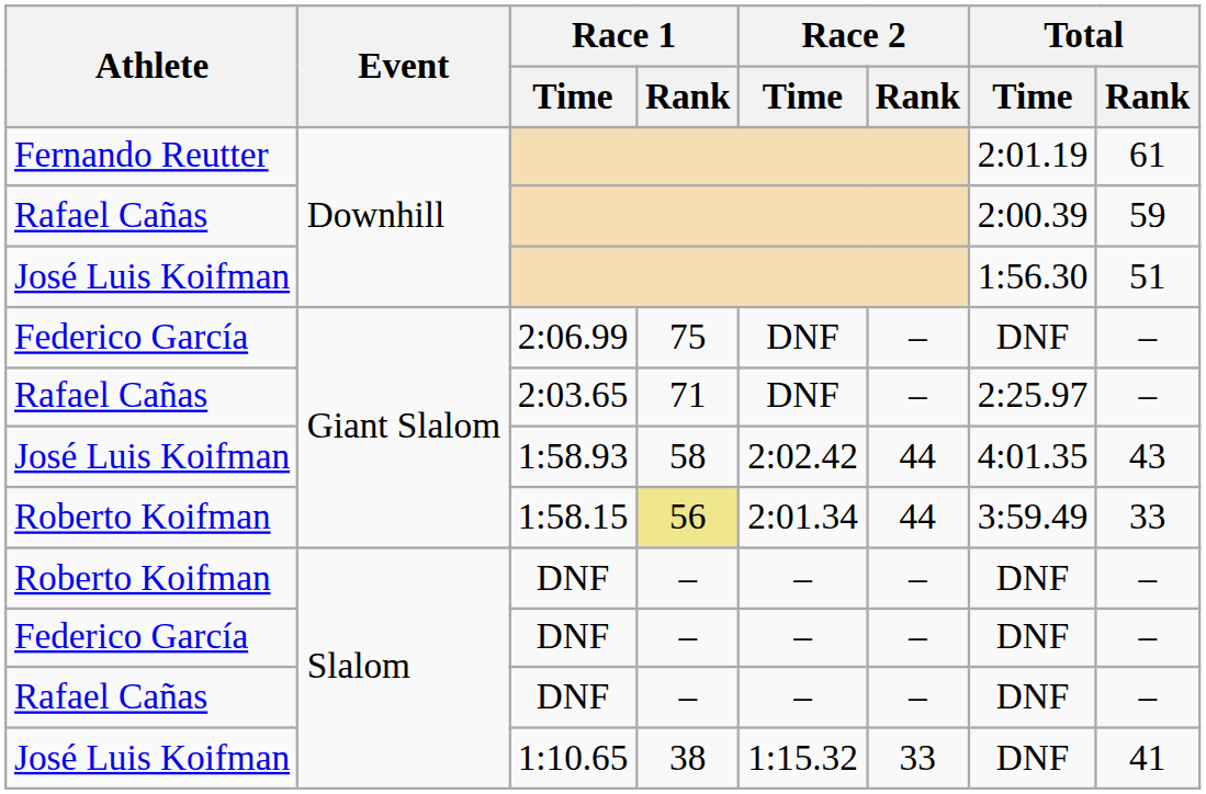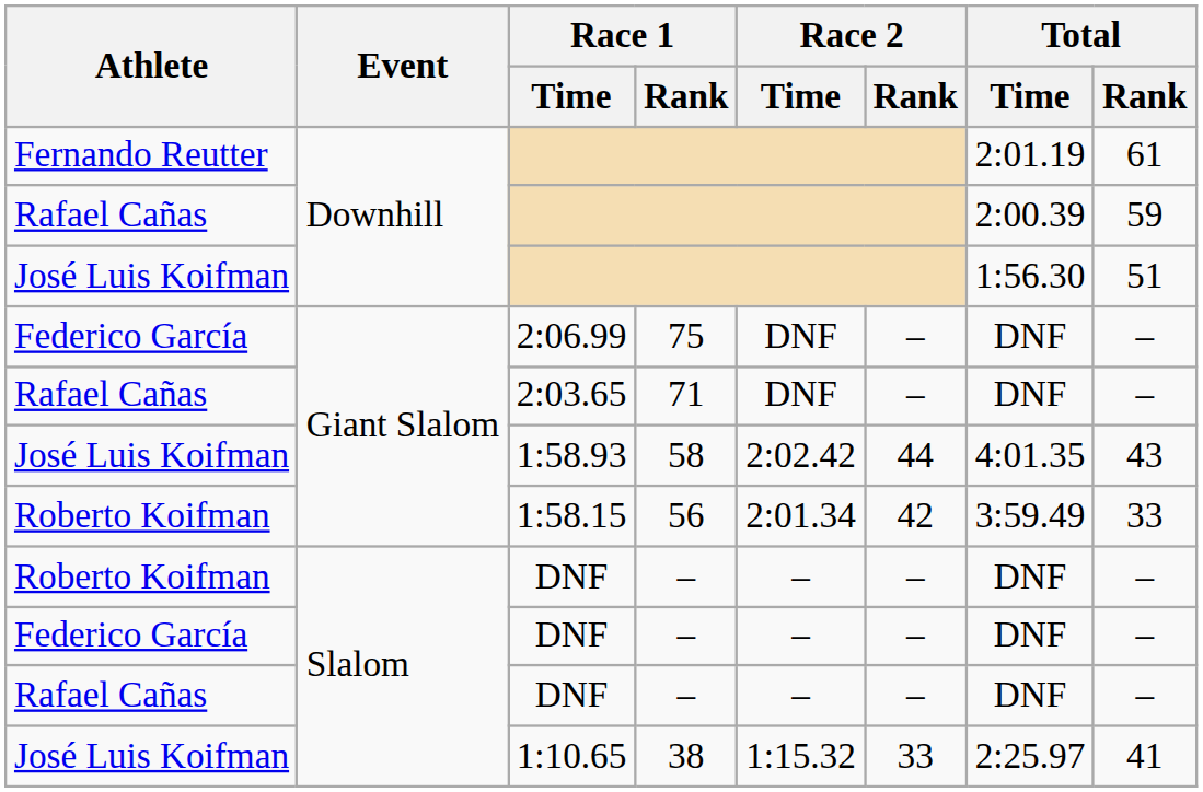2:03.65 | Total / Time: 2:25.97 -> DNF
1:58.15 | Race 1 / Rank: khaki background -> no background
1:58.15 | Race 2 / Rank: 44 -> 42
1:10.65 | Total / Time: DNF -> 2:25.97
